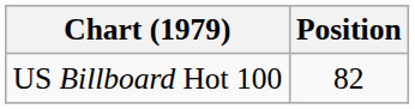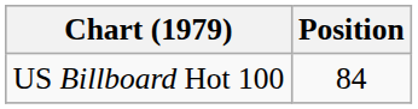US Billboard Hot 100 | Position: 82 -> 84
